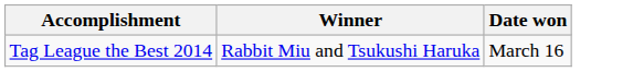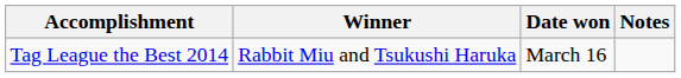+ column: Notes
